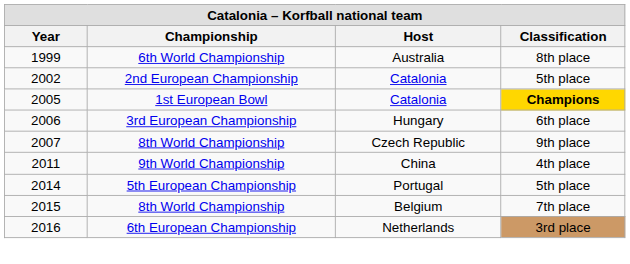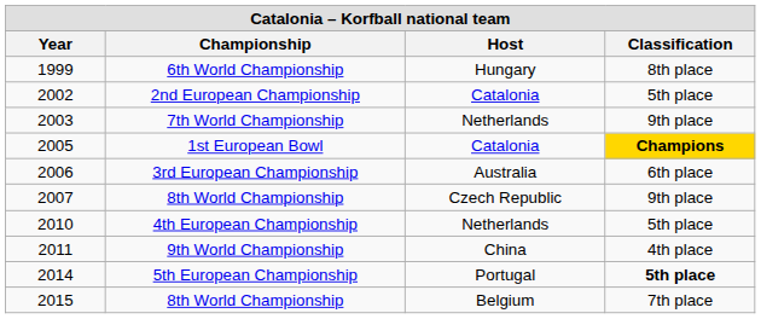6th World Championship | Host: Australia -> Hungary
+ row: 2003 | 7th World Championship | Netherlands | 9th place
3rd European Championship | Host: Hungary -> Australia
+ row: 2010 | 4th European Championship | Netherlands | 5th place
5th European Championship | Classification: normal -> bold
- row: 2016 | 6th European Championship | Netherlands | 3rd place
